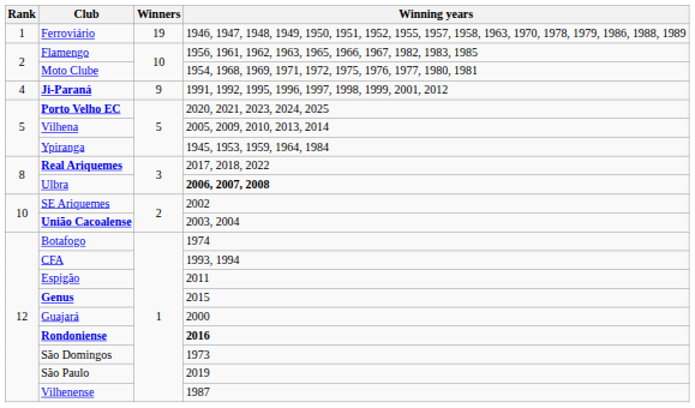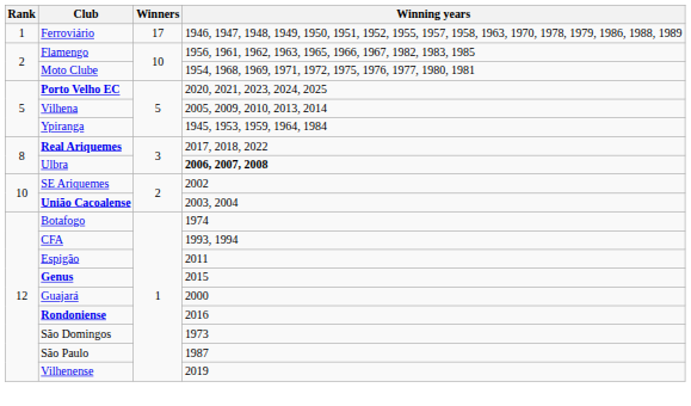Ferroviário | Winners: 19 -> 17
- row: 4 | Ji-Paraná | 9 | 1991, 1992, 1995, 1996, 1997, 1998, 1999, 2001, 2012
Rondoniense | Winning years: bold -> normal
São Paulo | Winning years: 2019 -> 1987
Vilhenense | Winning years: 1987 -> 2019
